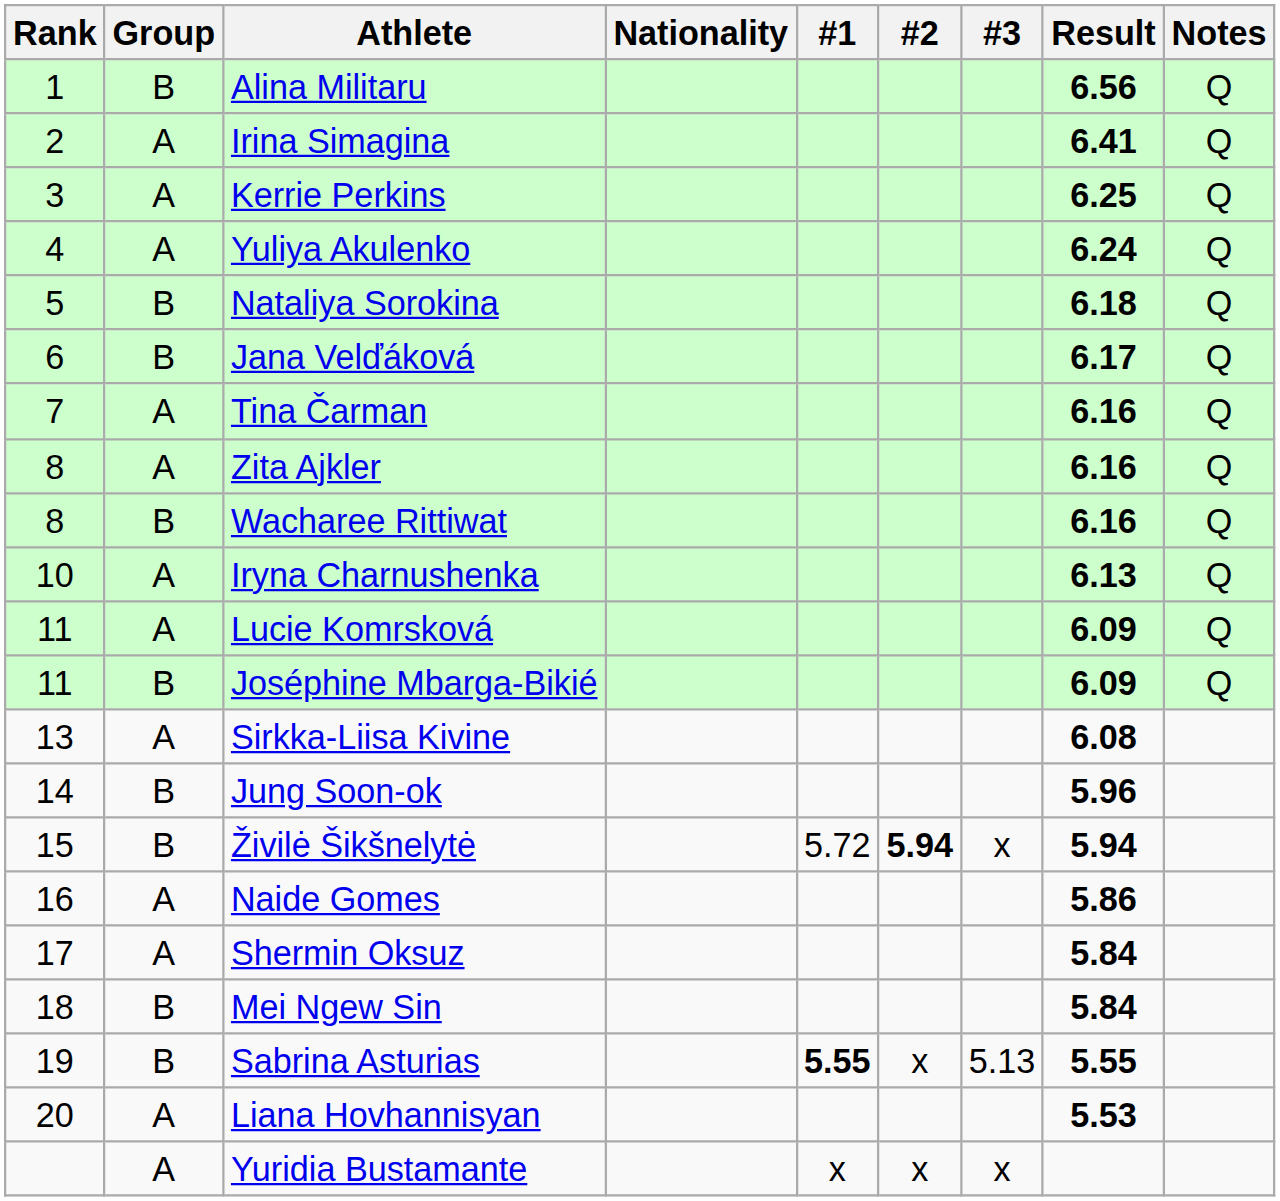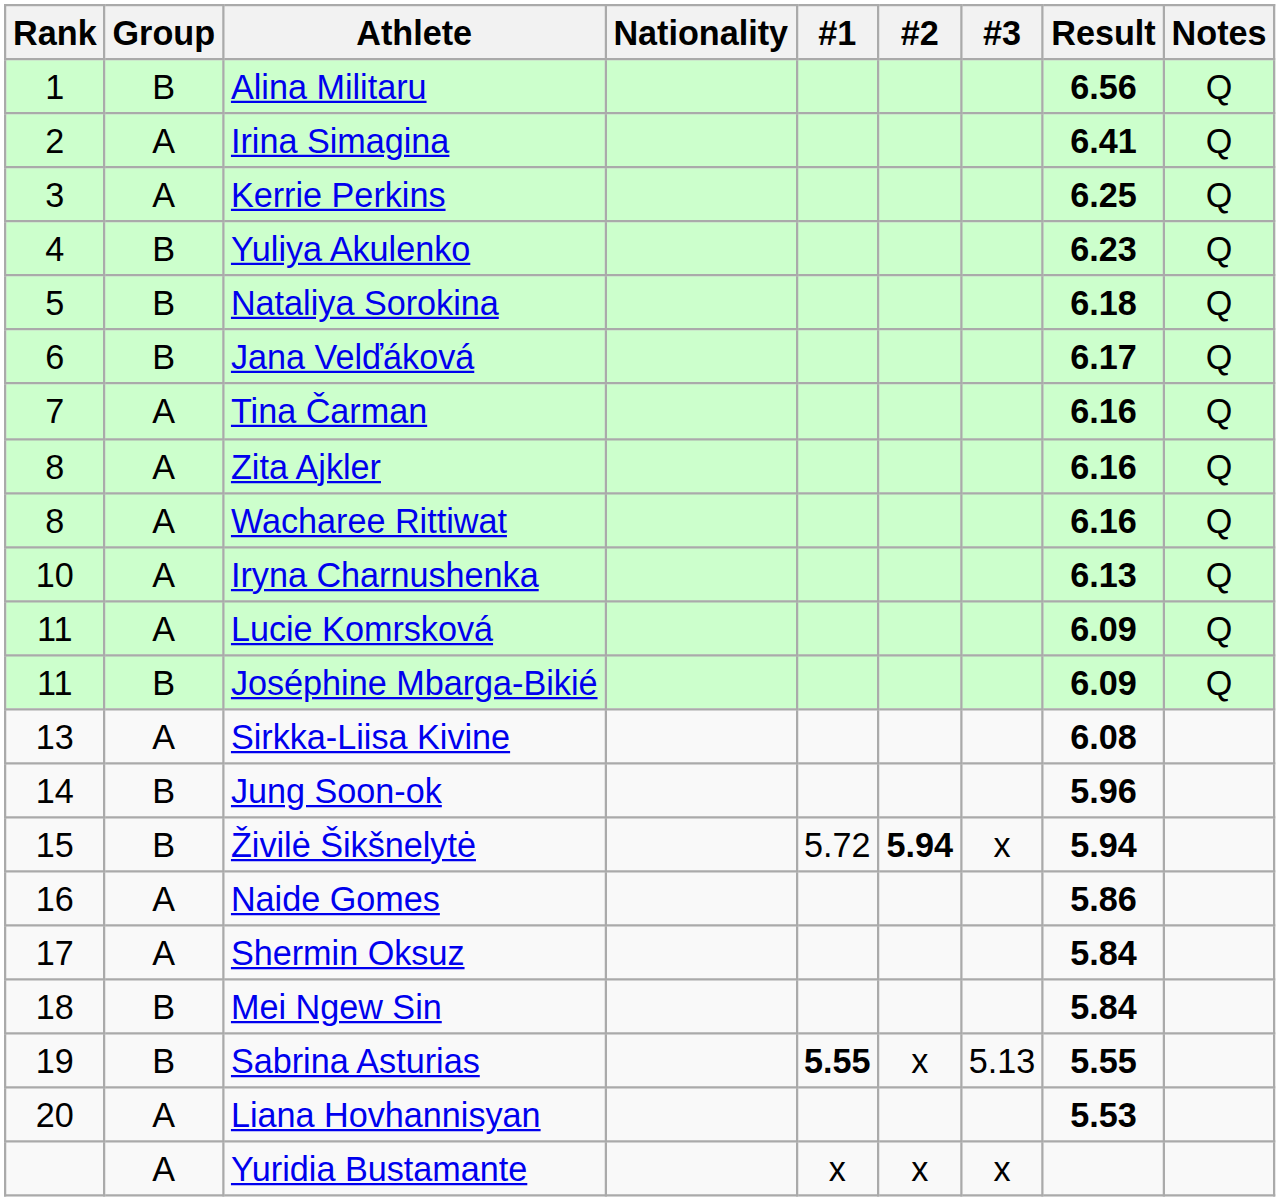Yuliya Akulenko | Group: A -> B
Yuliya Akulenko | Result: 6.24 -> 6.23
Wacharee Rittiwat | Group: B -> A
